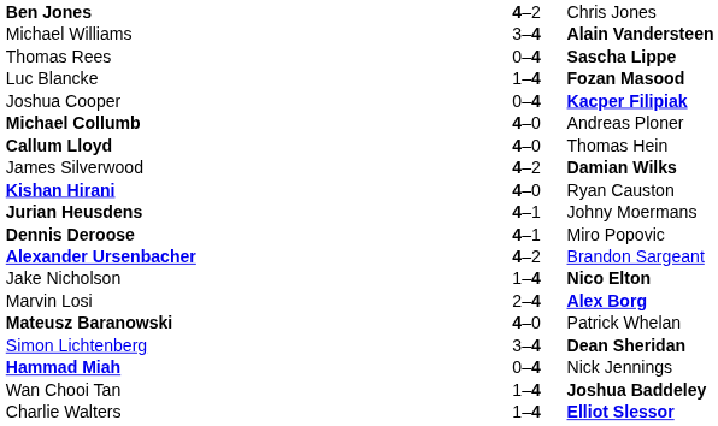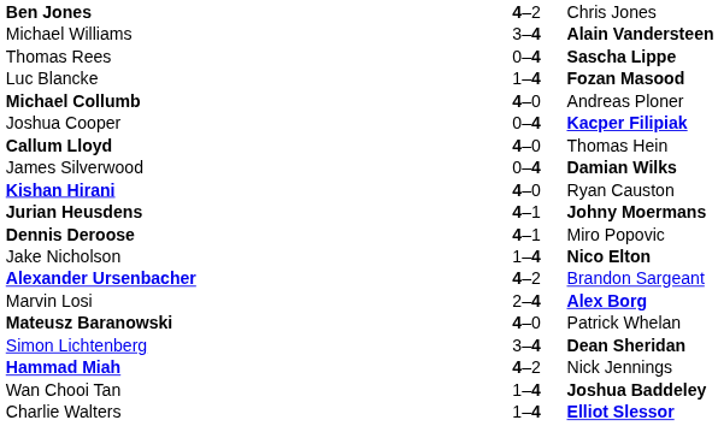rows swapped: Joshua Cooper <-> Michael Collumb
James Silverwood | column 2: 4–2 -> 0–4
Jurian Heusdens | column 3: normal -> bold
rows swapped: Alexander Ursenbacher <-> Jake Nicholson
Hammad Miah | column 2: 0–4 -> 4–2
